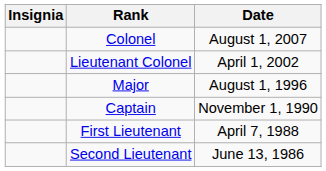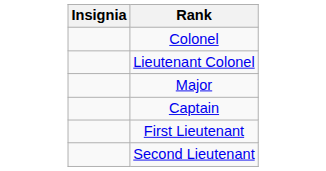- column: Date | August 1, 2007 | April 1, 2002 | August 1, 1996 | November 1, 1990 | April 7, 1988 | June 13, 1986
